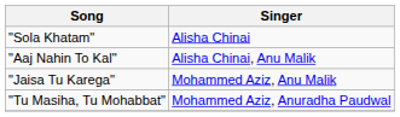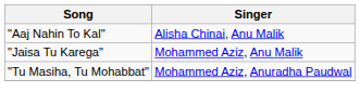- row: "Sola Khatam" | Alisha Chinai
